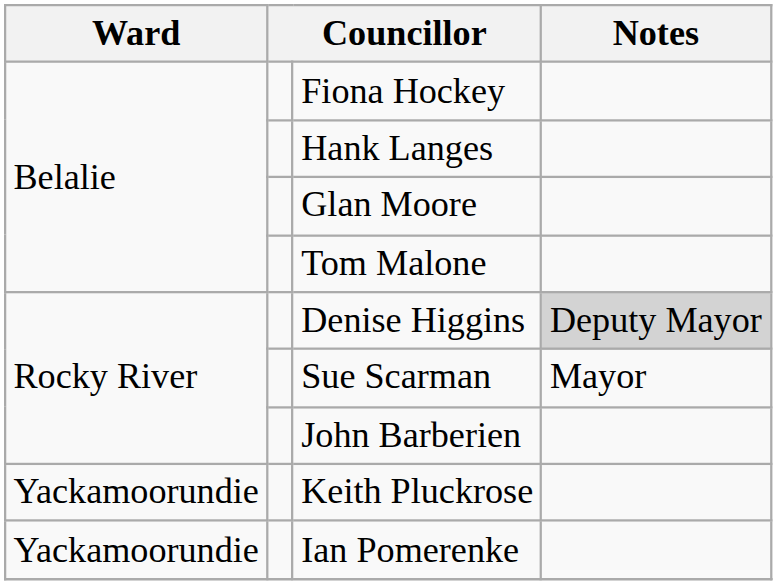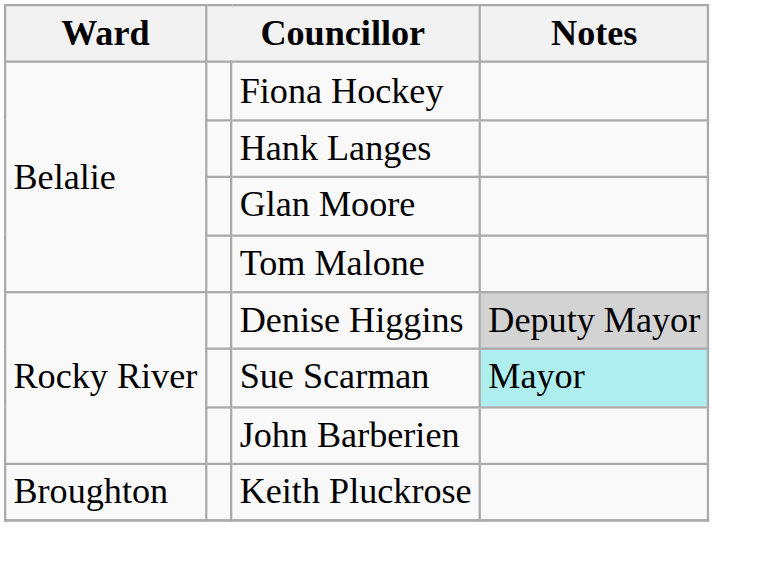Sue Scarman | Notes: no background -> paleturquoise background
Keith Pluckrose | Ward: Yackamoorundie -> Broughton
- row: Yackamoorundie | Ian Pomerenke
